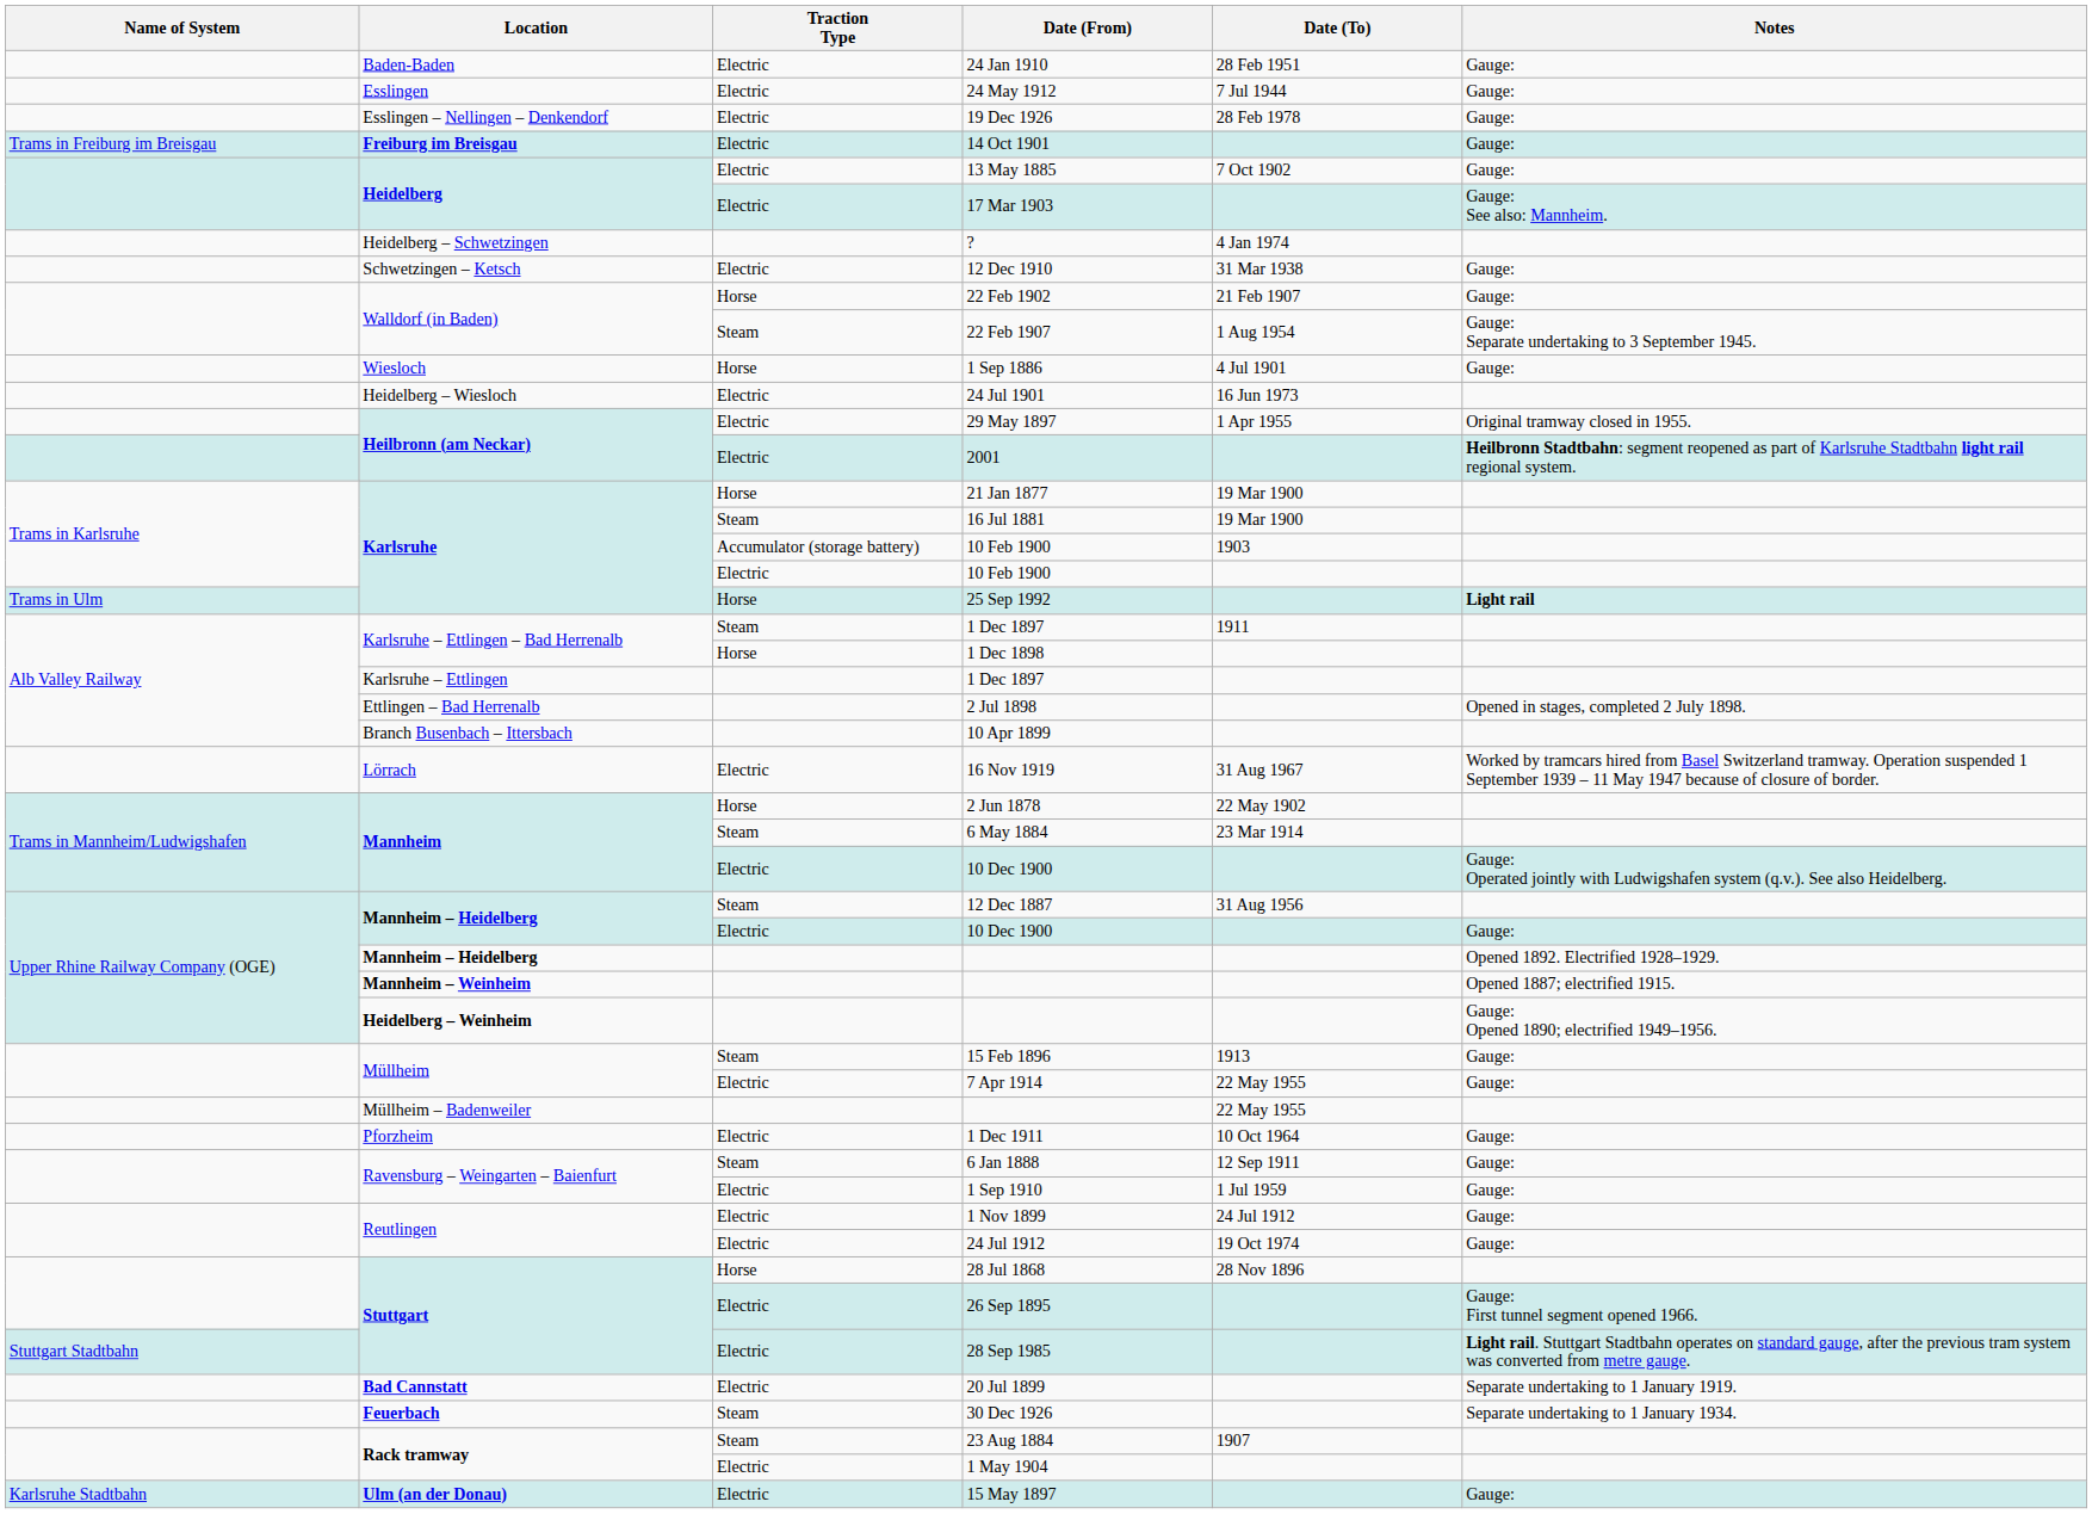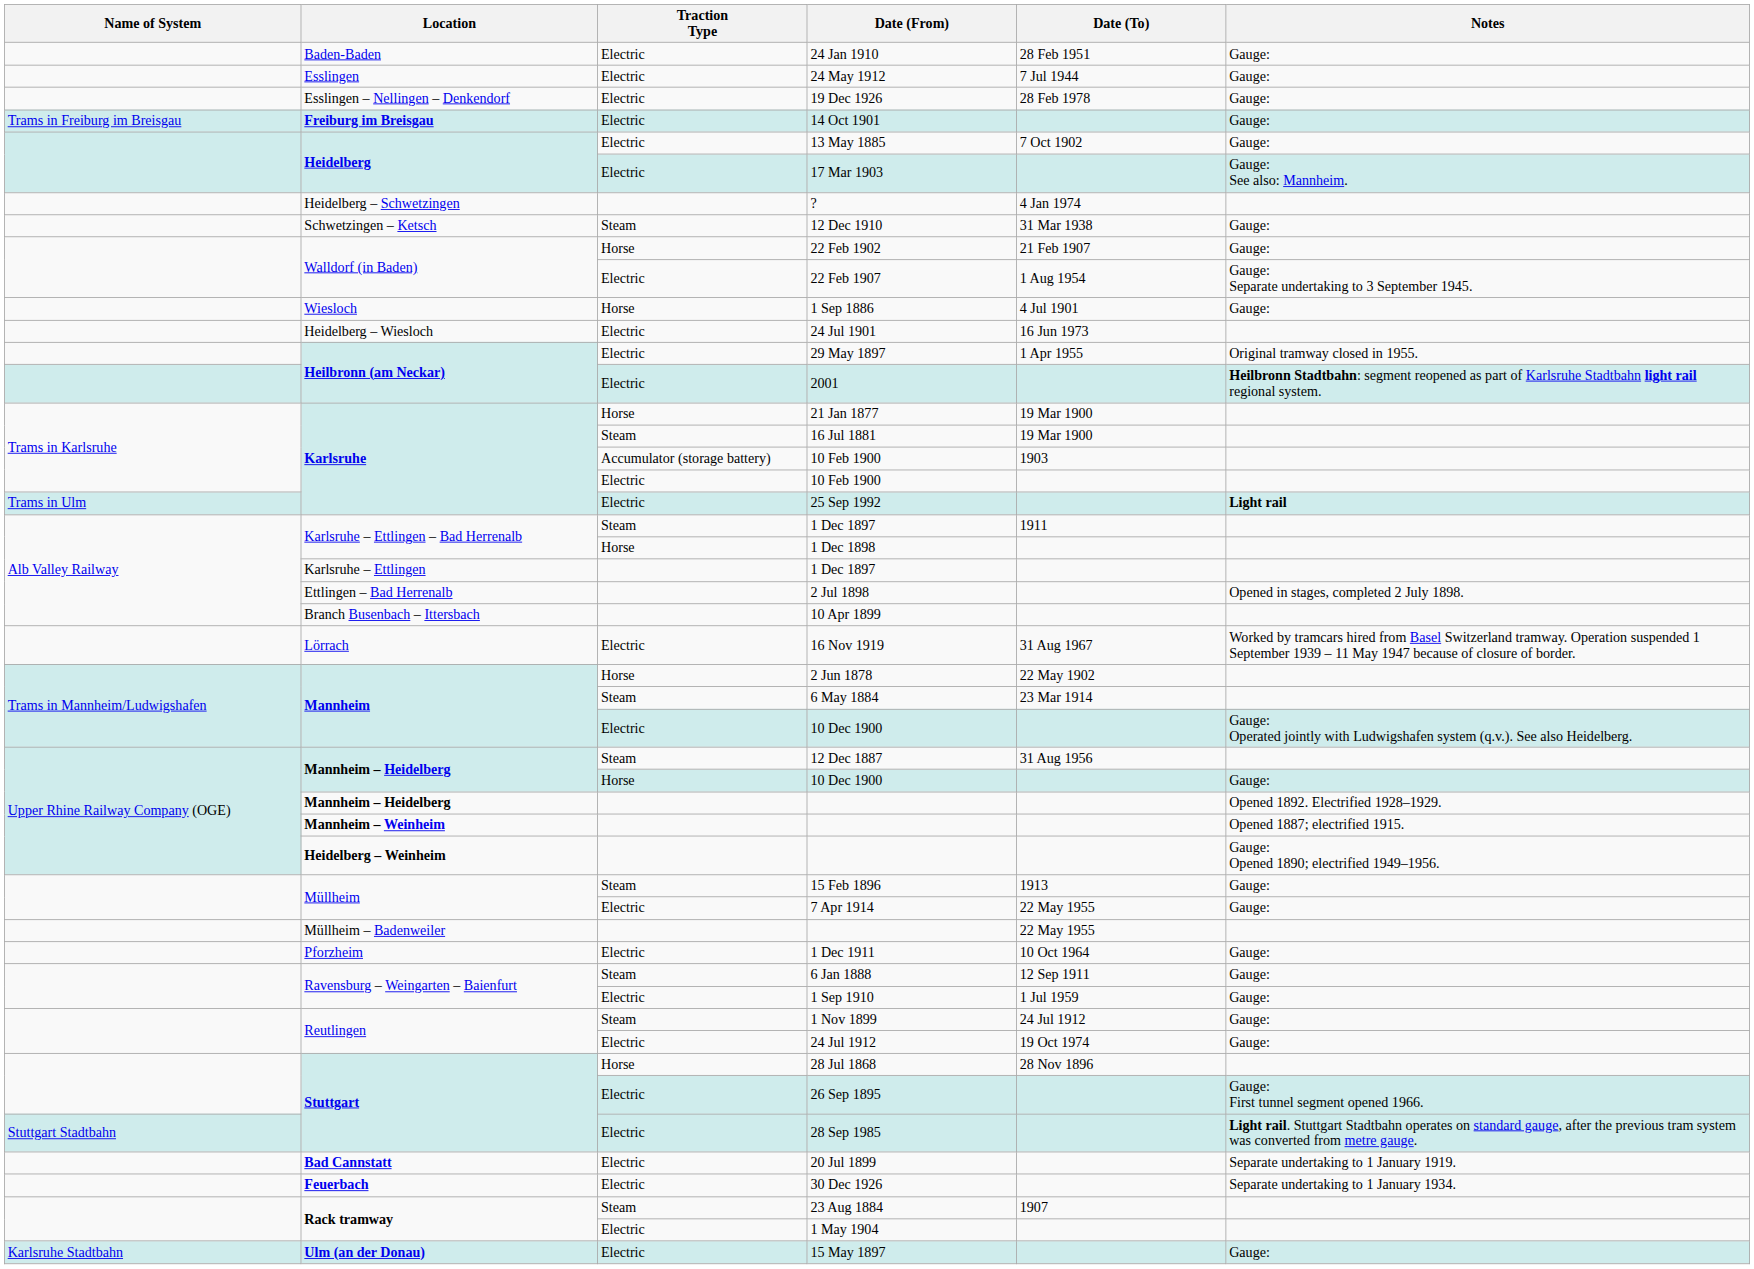12 Dec 1910 | Traction Type: Electric -> Steam
22 Feb 1907 | Traction Type: Steam -> Electric
25 Sep 1992 | Traction Type: Horse -> Electric
Mannheim – Heidelberg / 10 Dec 1900 | Traction Type: Electric -> Horse
1 Nov 1899 | Traction Type: Electric -> Steam
30 Dec 1926 | Traction Type: Steam -> Electric
